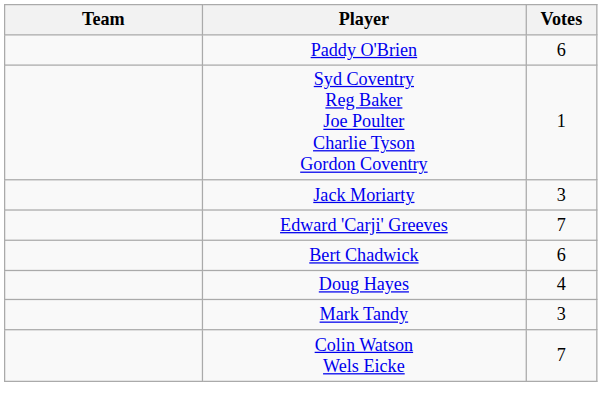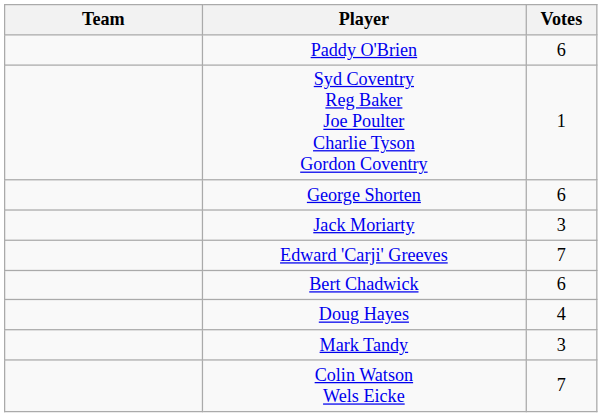+ row: George Shorten | 6
